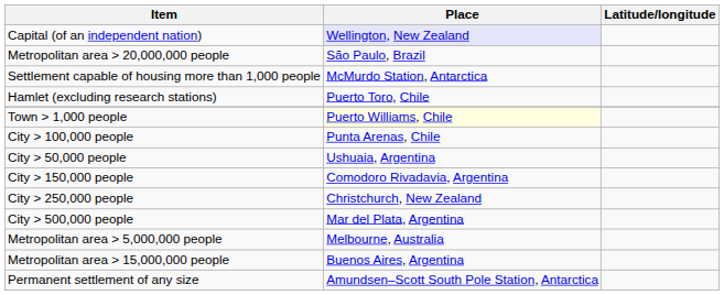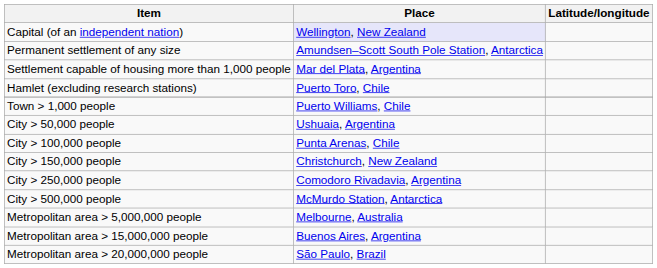rows swapped: Permanent settlement of any size <-> Metropolitan area > 20,000,000 people
Settlement capable of housing more than 1,000 people | Place: McMurdo Station, Antarctica -> Mar del Plata, Argentina
Town > 1,000 people | Place: lightyellow background -> no background
rows swapped: City > 50,000 people <-> City > 100,000 people
City > 150,000 people | Place: Comodoro Rivadavia, Argentina -> Christchurch, New Zealand
City > 250,000 people | Place: Christchurch, New Zealand -> Comodoro Rivadavia, Argentina
City > 500,000 people | Place: Mar del Plata, Argentina -> McMurdo Station, Antarctica
